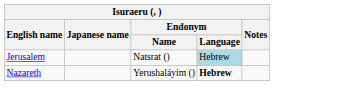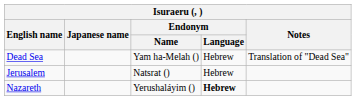+ row: Dead Sea | Yam ha-Melah () | Hebrew | Translation of "Dead Sea"
Jerusalem | Endonym / Language: lightblue background -> no background
